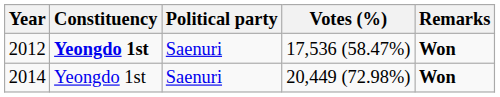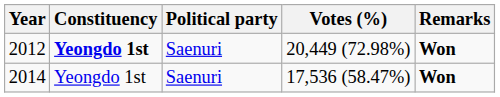2012 | Votes (%): 17,536 (58.47%) -> 20,449 (72.98%)
2014 | Votes (%): 20,449 (72.98%) -> 17,536 (58.47%)
